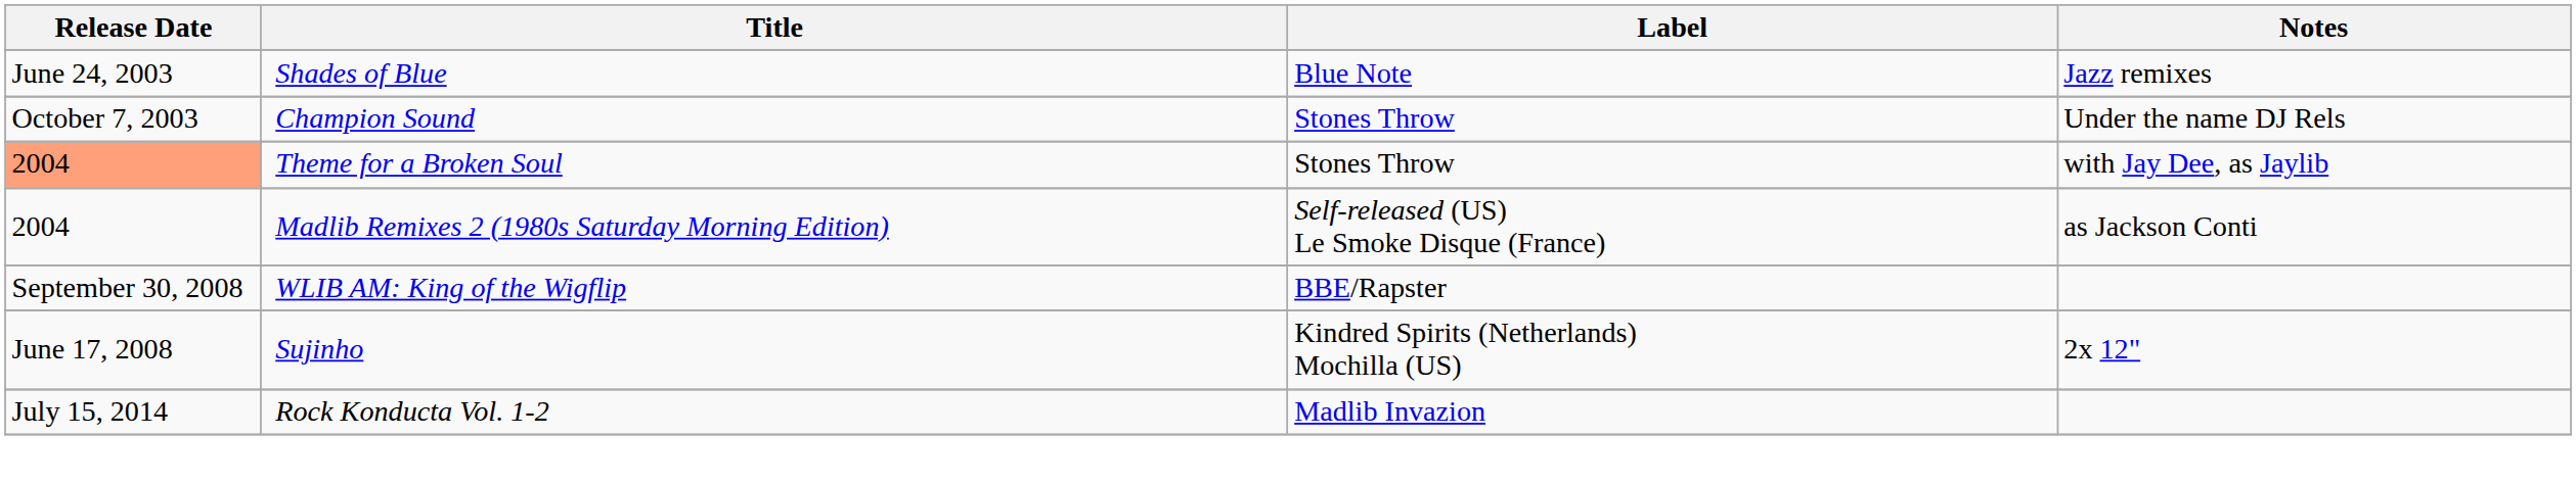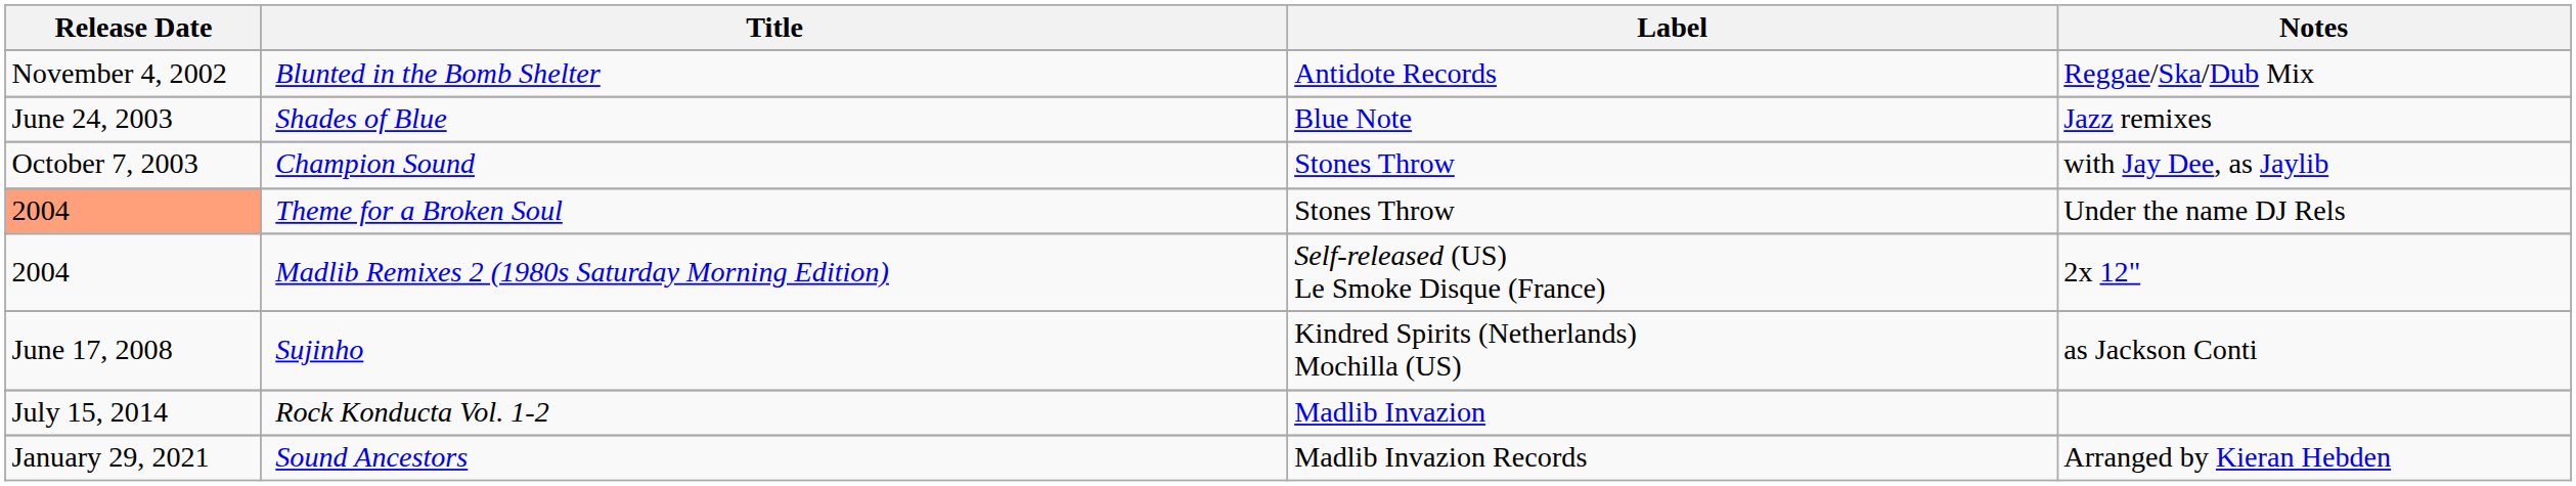+ row: November 4, 2002 | Blunted in the Bomb Shelter | Antidote Records | Reggae/Ska/Dub Mix
Champion Sound | Notes: Under the name DJ Rels -> with Jay Dee, as Jaylib
Theme for a Broken Soul | Notes: with Jay Dee, as Jaylib -> Under the name DJ Rels
Madlib Remixes 2 (1980s Saturday Morning Edition) | Notes: as Jackson Conti -> 2x 12"
- row: September 30, 2008 | WLIB AM: King of the Wigflip | BBE/Rapster
Sujinho | Notes: 2x 12" -> as Jackson Conti
+ row: January 29, 2021 | Sound Ancestors | Madlib Invazion Records | Arranged by Kieran Hebden
